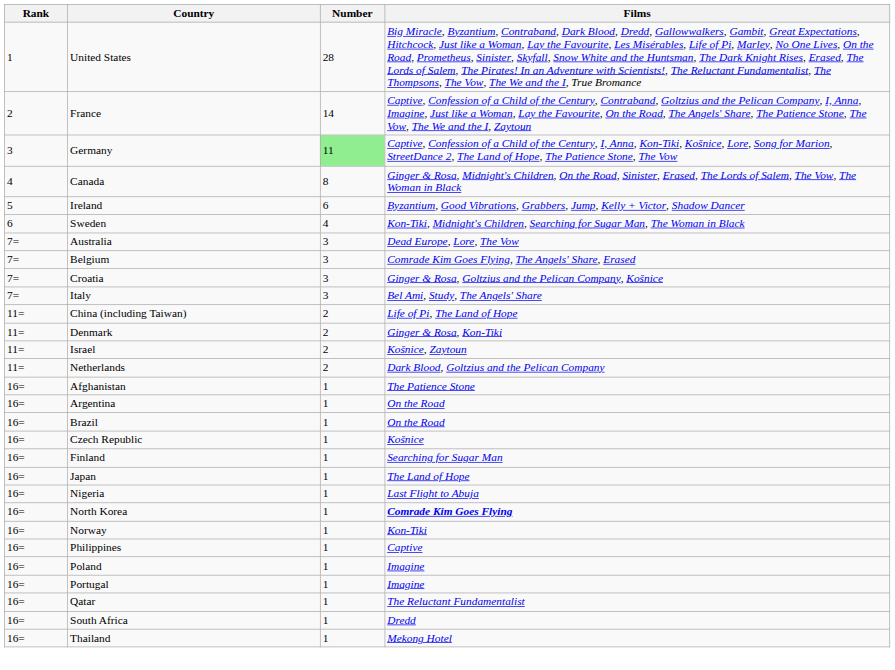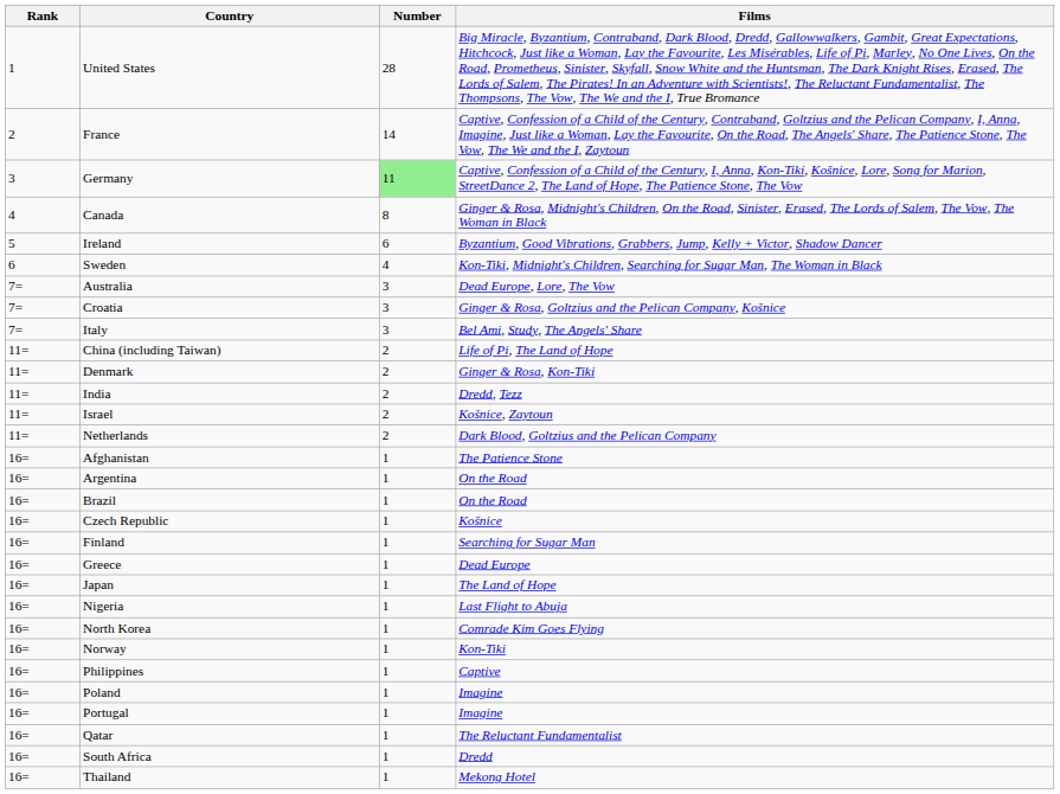- row: 7= | Belgium | 3 | Comrade Kim Goes Flying, The Angels' Share, Erased
+ row: 11= | India | 2 | Dredd, Tezz
+ row: 16= | Greece | 1 | Dead Europe
North Korea | Films: bold -> normal
